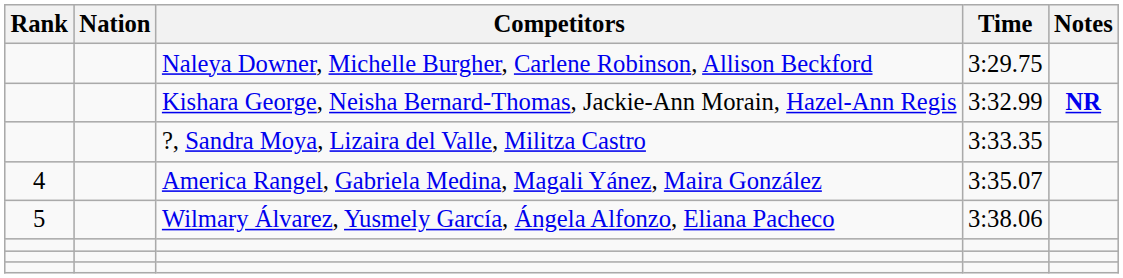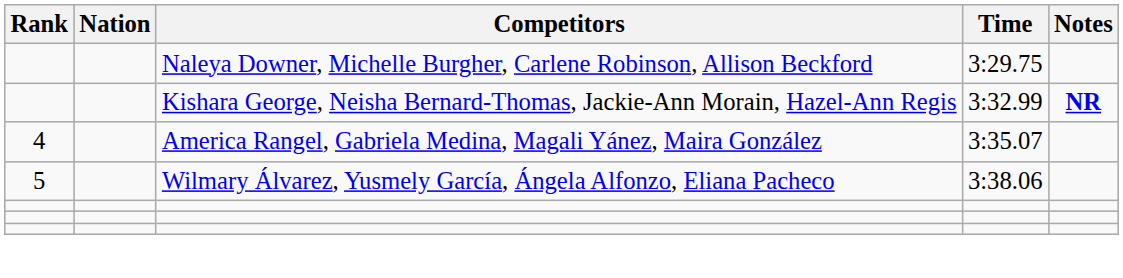- row: ?, Sandra Moya, Lizaira del Valle, Militza Castro | 3:33.35
